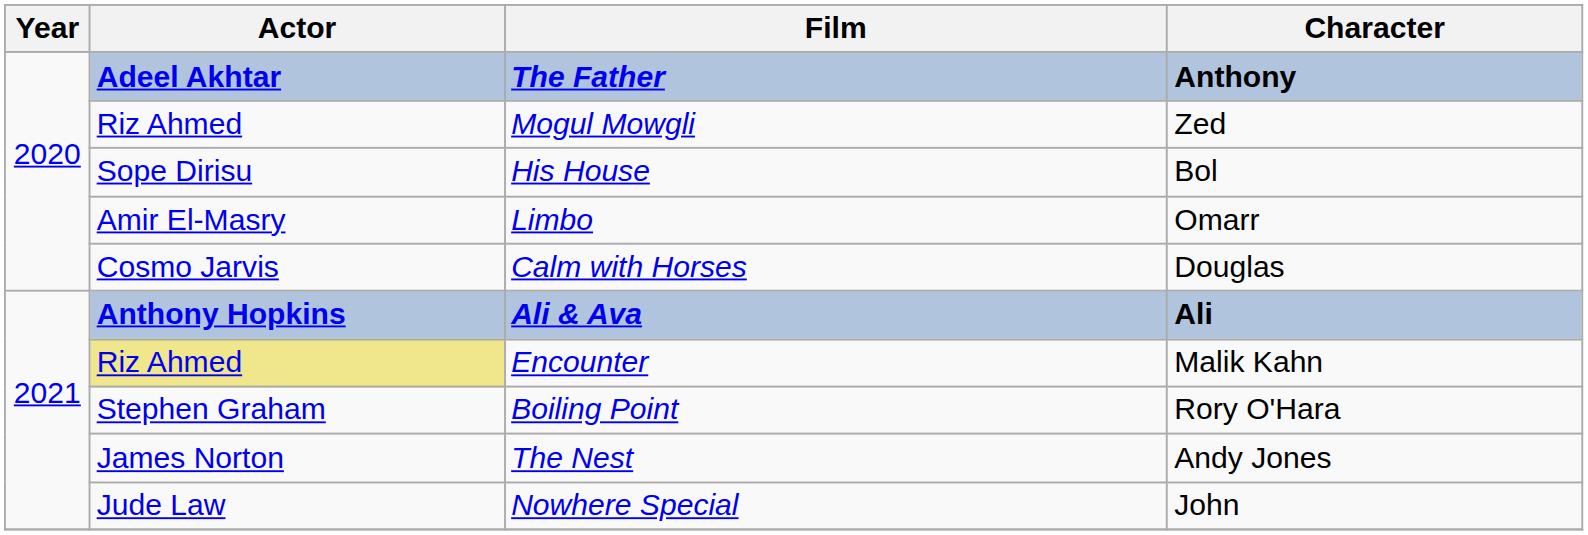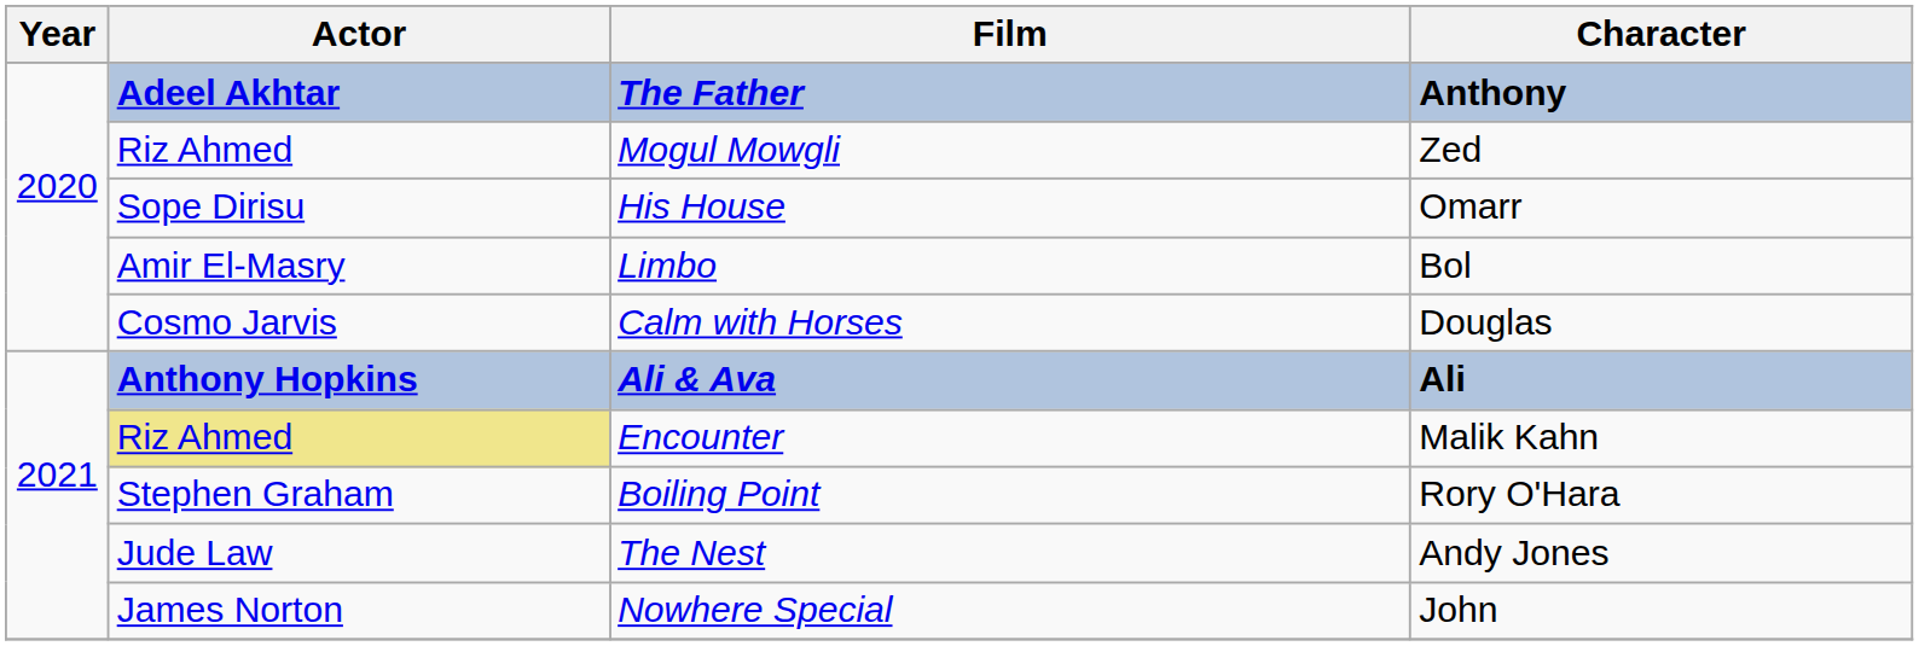His House | Character: Bol -> Omarr
Limbo | Character: Omarr -> Bol
The Nest | Actor: James Norton -> Jude Law
Nowhere Special | Actor: Jude Law -> James Norton
